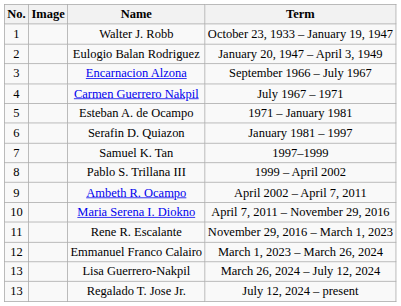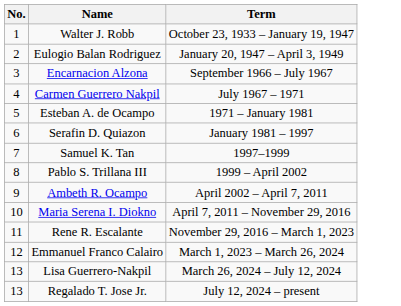- column: Image
